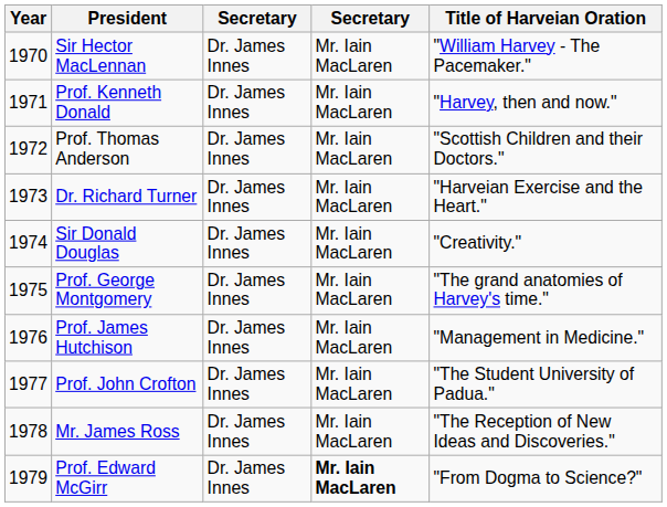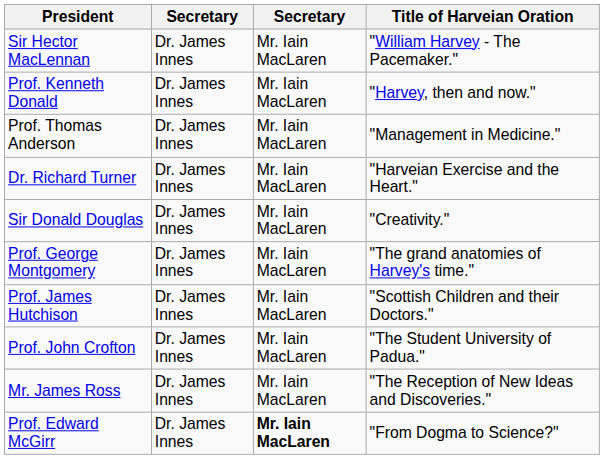- column: Year | 1970 | 1971 | 1972 | 1973 | 1974 | 1975 | 1976 | 1977 | 1978 | 1979
Prof. Thomas Anderson | Title of Harveian Oration: "Scottish Children and their Doctors." -> "Management in Medicine."
Prof. James Hutchison | Title of Harveian Oration: "Management in Medicine." -> "Scottish Children and their Doctors."
